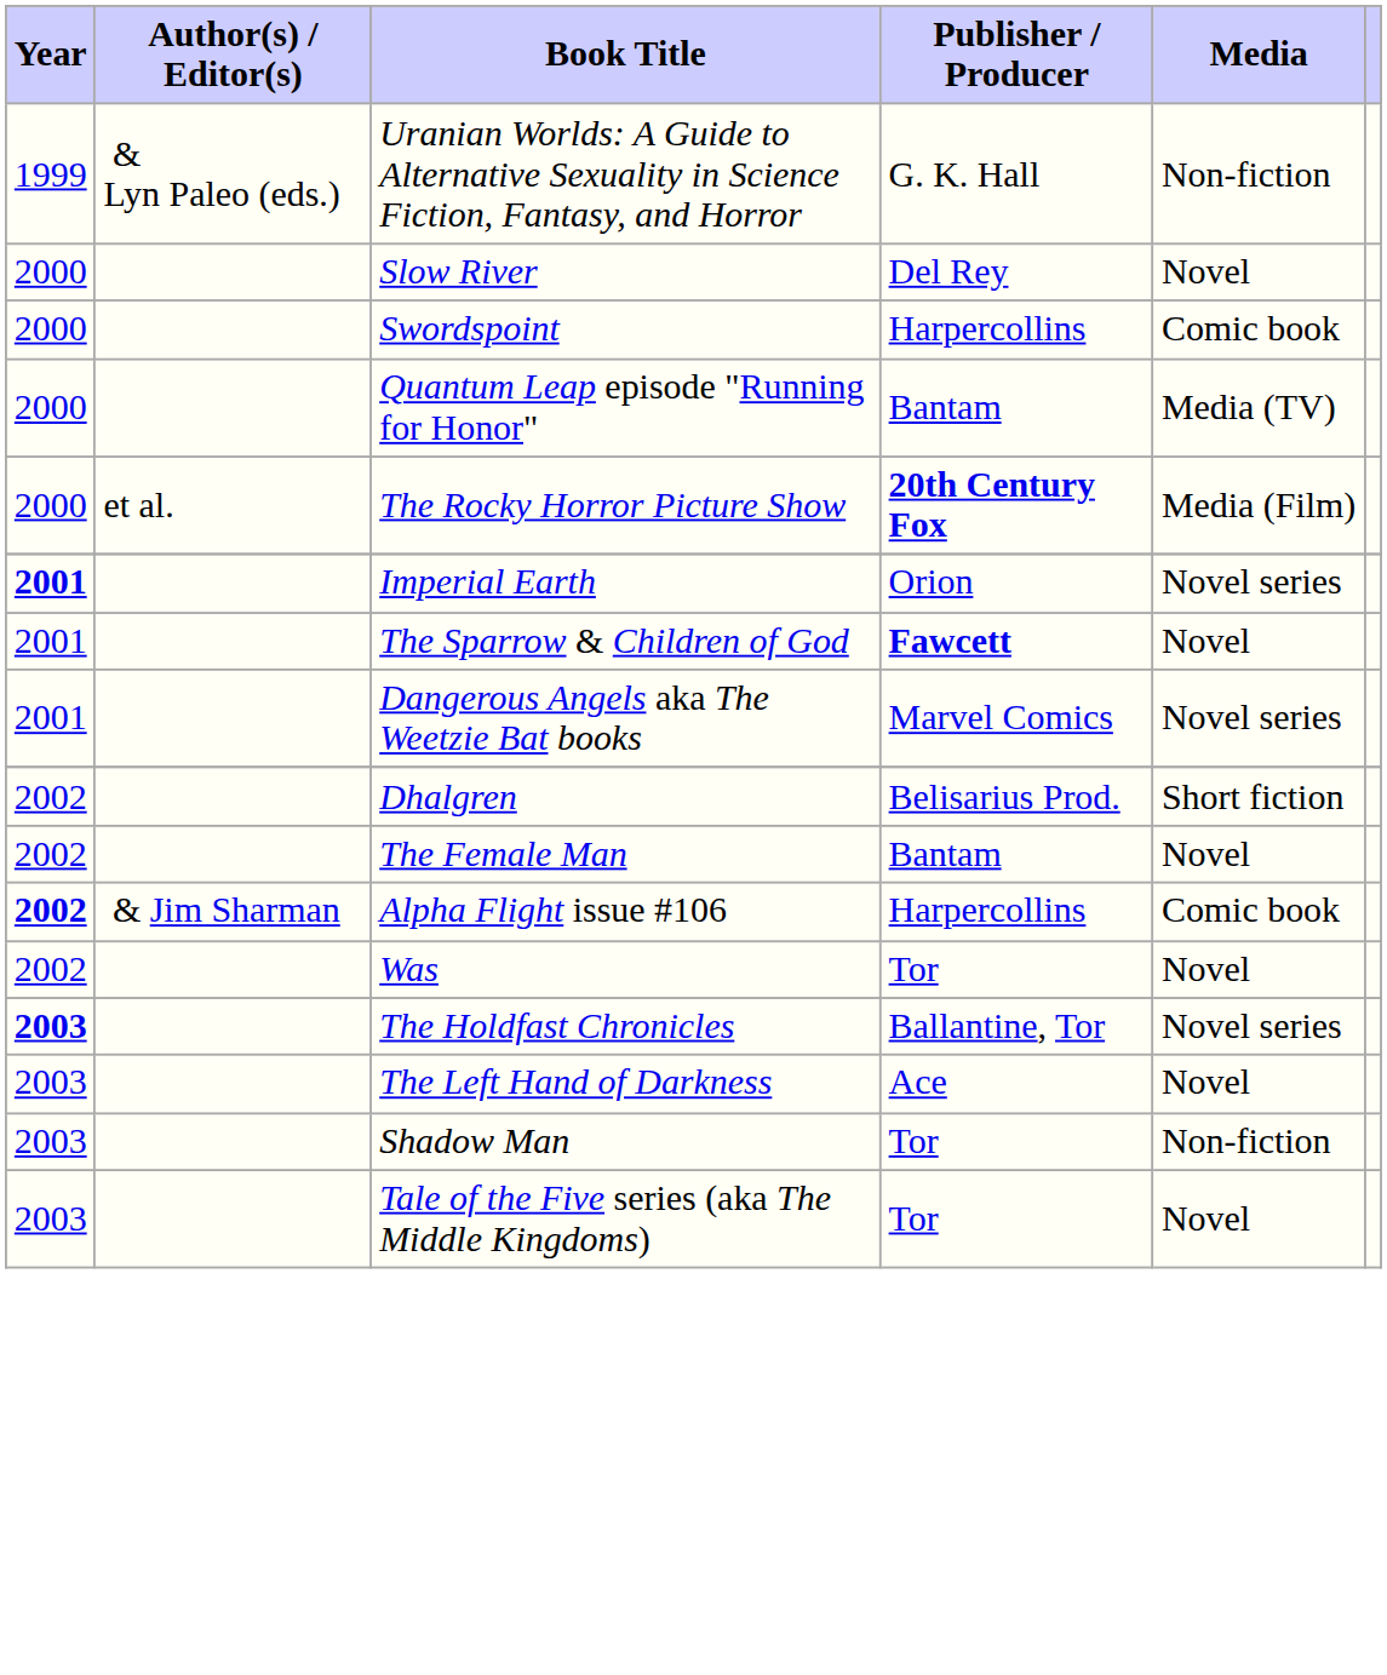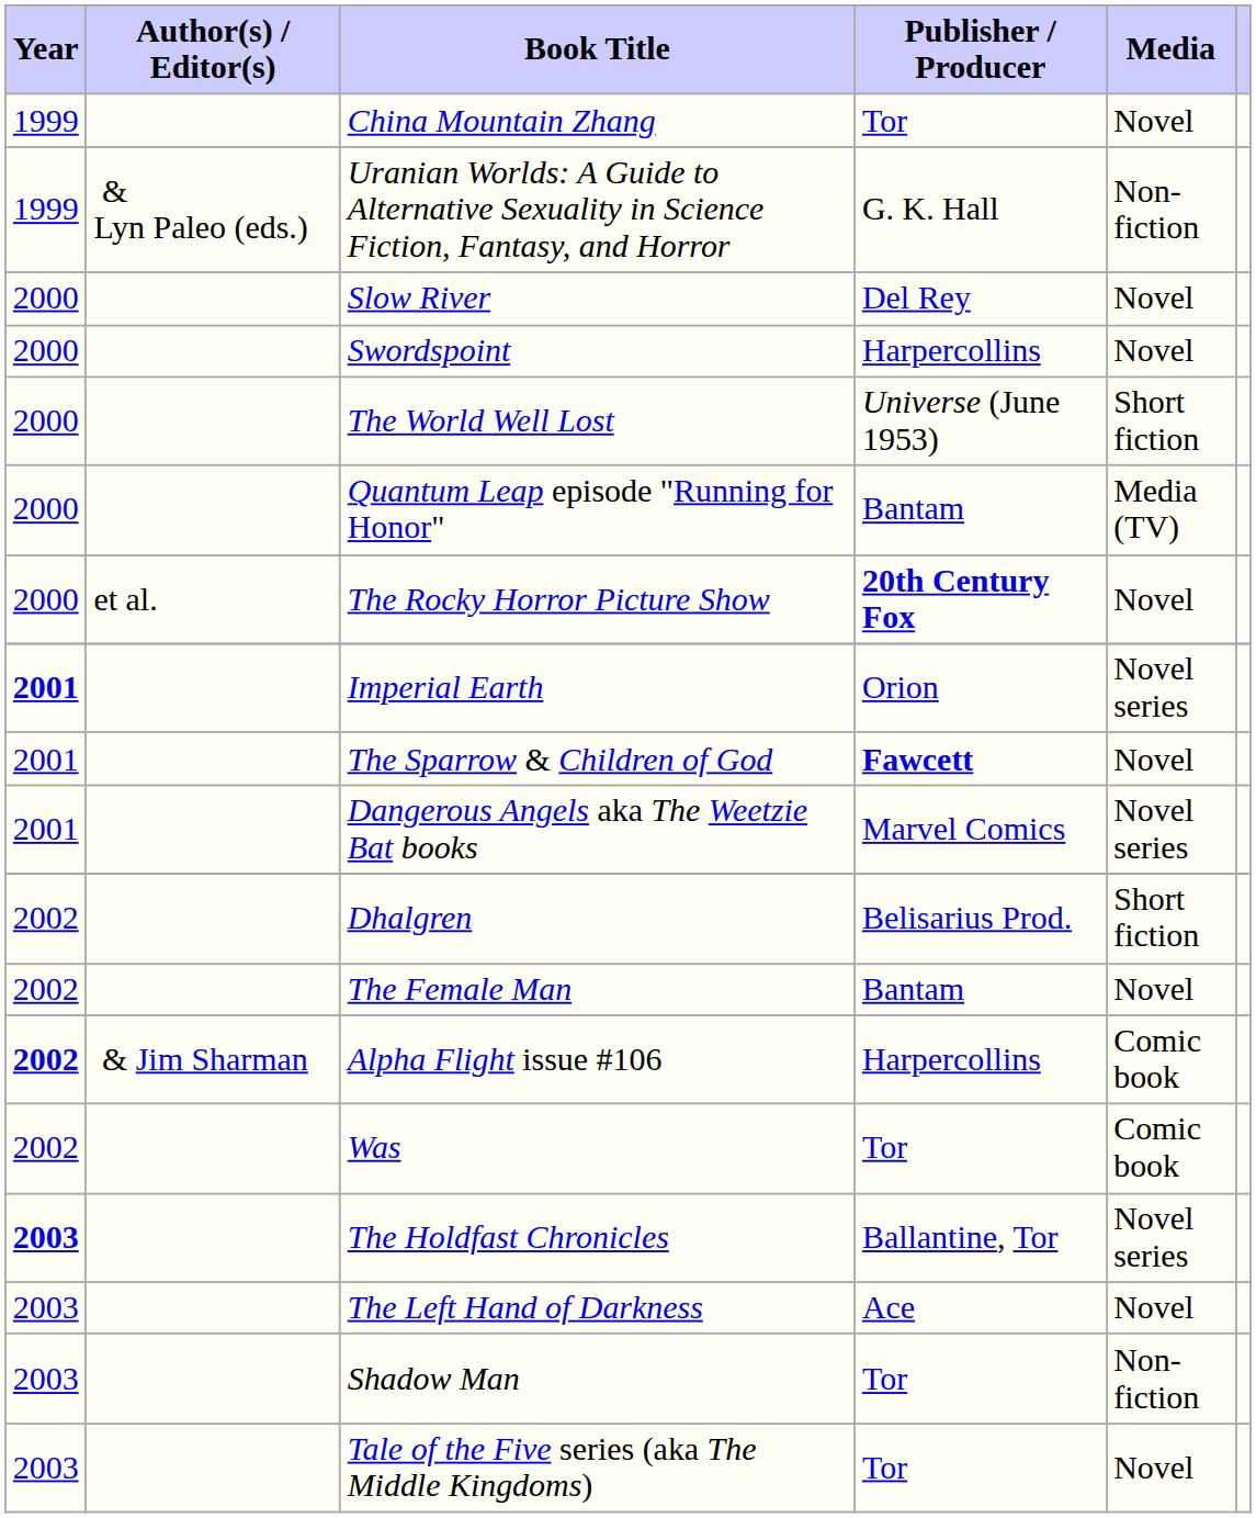+ row: 1999 | China Mountain Zhang | Tor | Novel
Swordspoint | Media: Comic book -> Novel
+ row: 2000 | The World Well Lost | Universe (June 1953) | Short fiction
The Rocky Horror Picture Show | Media: Media (Film) -> Novel
Was | Media: Novel -> Comic book
